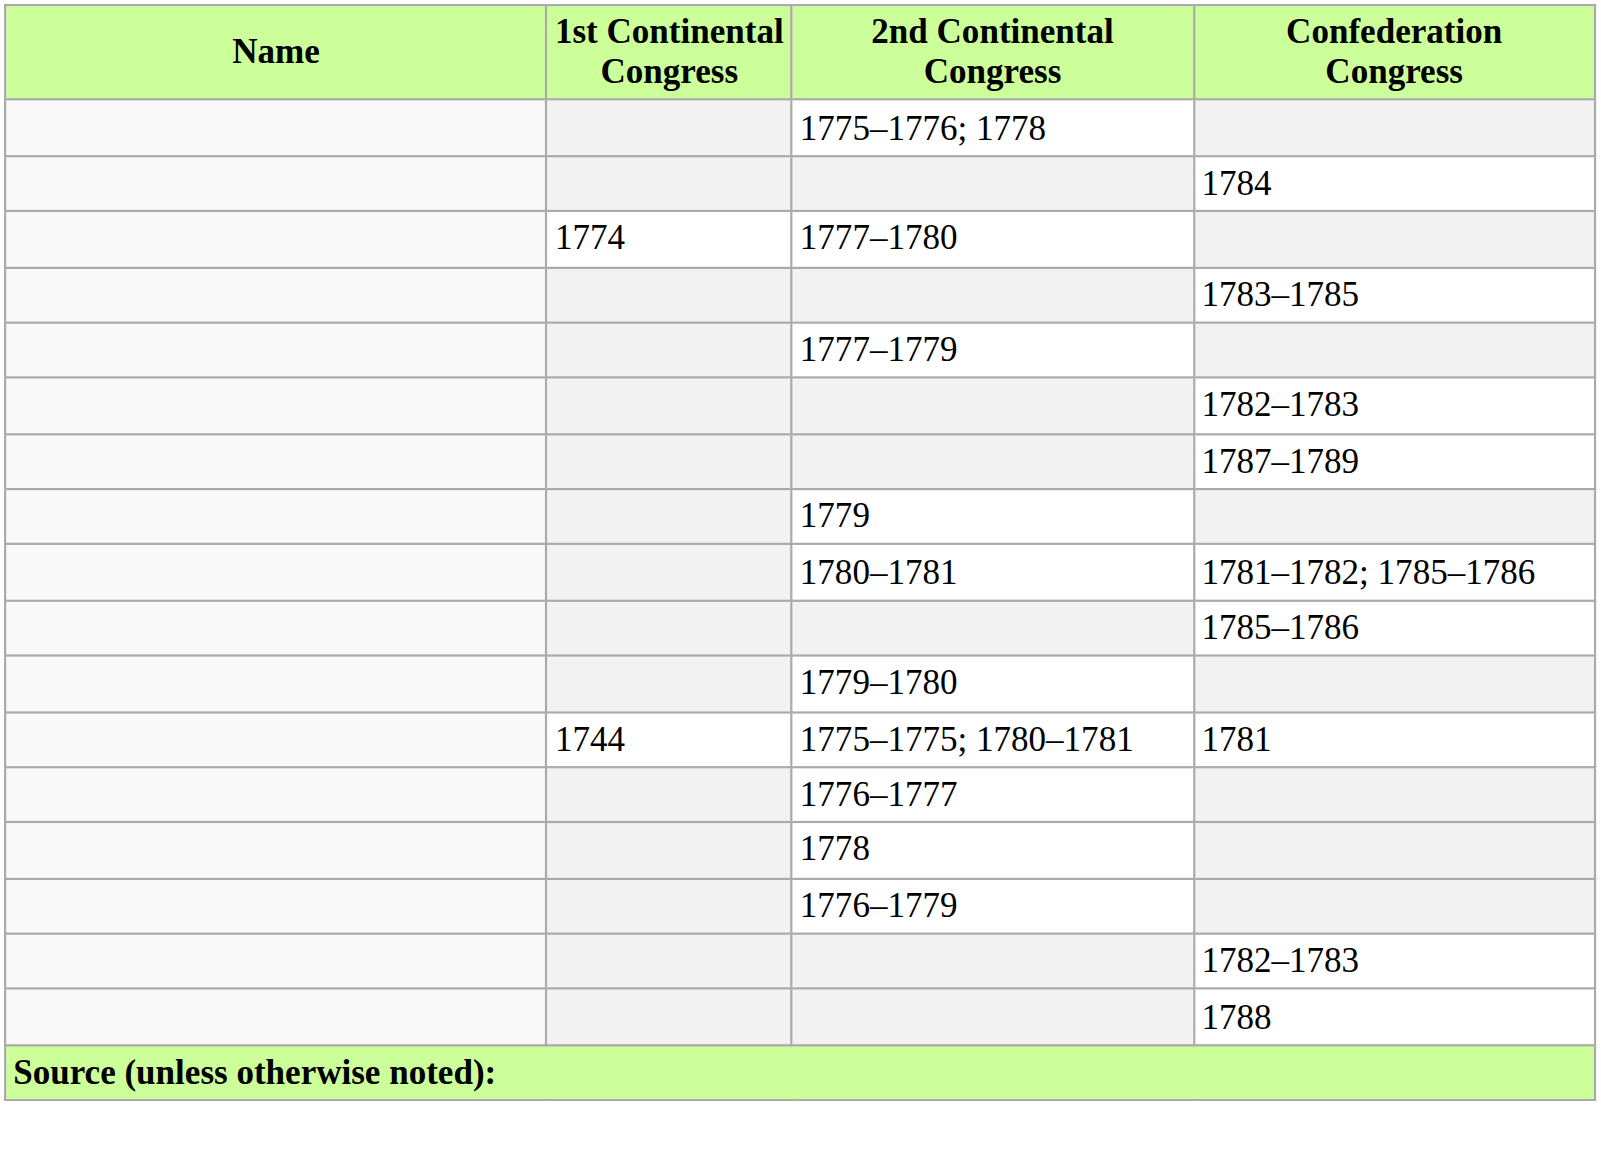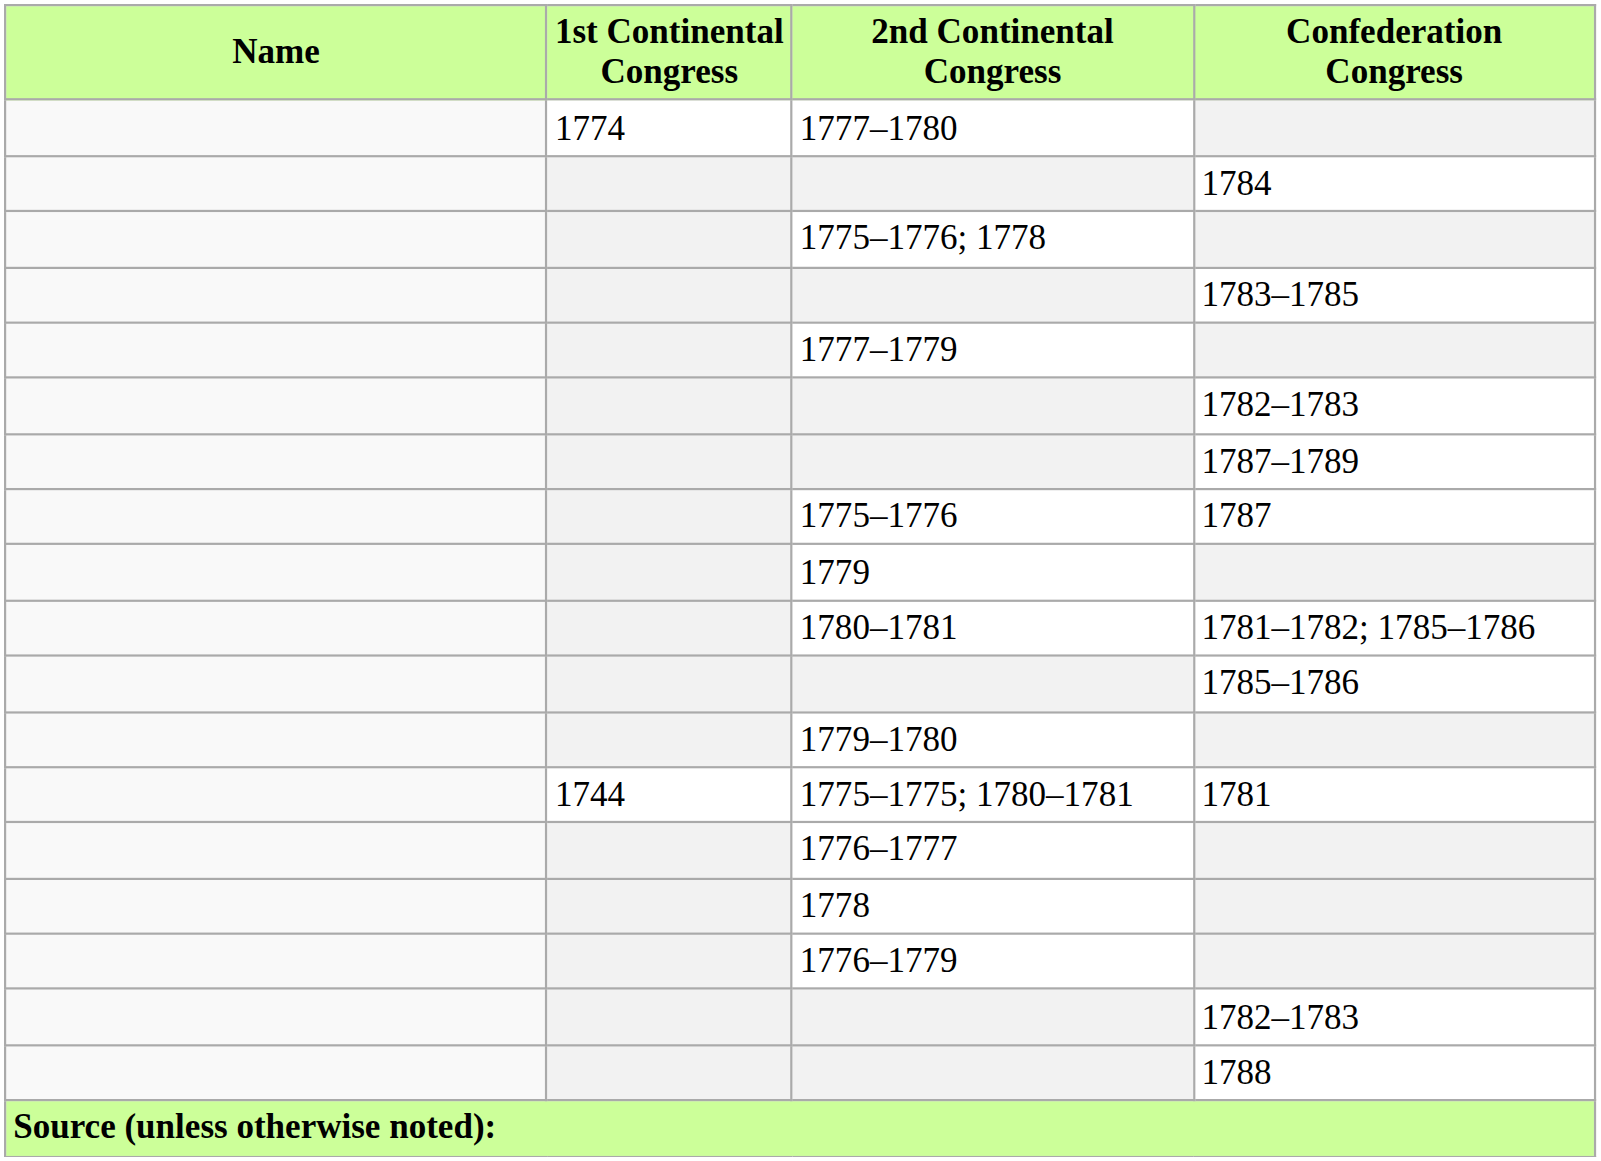rows swapped: 1775–1776; 1778 <-> 1777–1780
+ row: 1775–1776 | 1787
